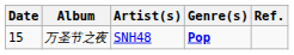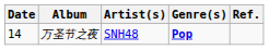万圣节之夜 | Date: 15 -> 14
